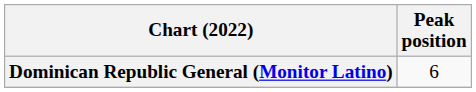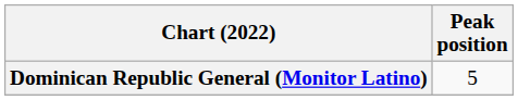Dominican Republic General (Monitor Latino) | Peak position: 6 -> 5
